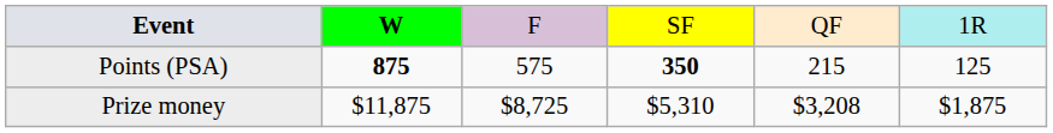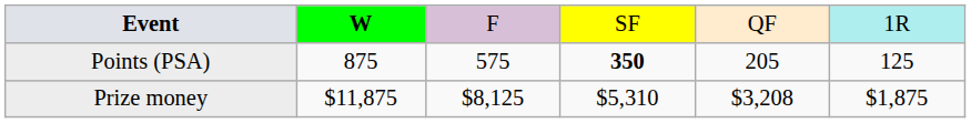Points (PSA) | column 2: bold -> normal
Points (PSA) | column 5: 215 -> 205
Prize money | column 3: $8,725 -> $8,125
